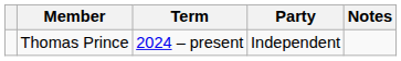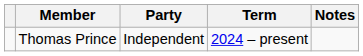columns swapped: Party <-> Term
